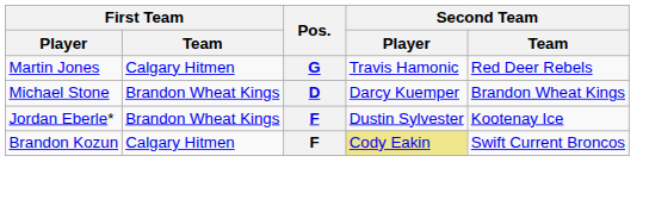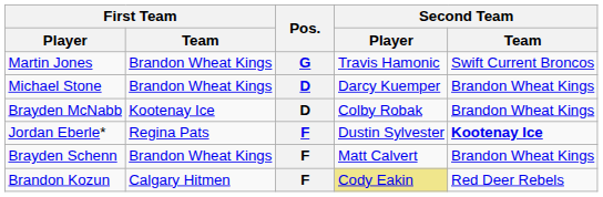Martin Jones | First Team / Team: Calgary Hitmen -> Brandon Wheat Kings
Martin Jones | Second Team / Team: Red Deer Rebels -> Swift Current Broncos
+ row: Brayden McNabb | Kootenay Ice | D | Colby Robak | Brandon Wheat Kings
Jordan Eberle* | First Team / Team: Brandon Wheat Kings -> Regina Pats
Jordan Eberle* | Second Team / Team: normal -> bold
+ row: Brayden Schenn | Brandon Wheat Kings | F | Matt Calvert | Brandon Wheat Kings
Brandon Kozun | Second Team / Team: Swift Current Broncos -> Red Deer Rebels
